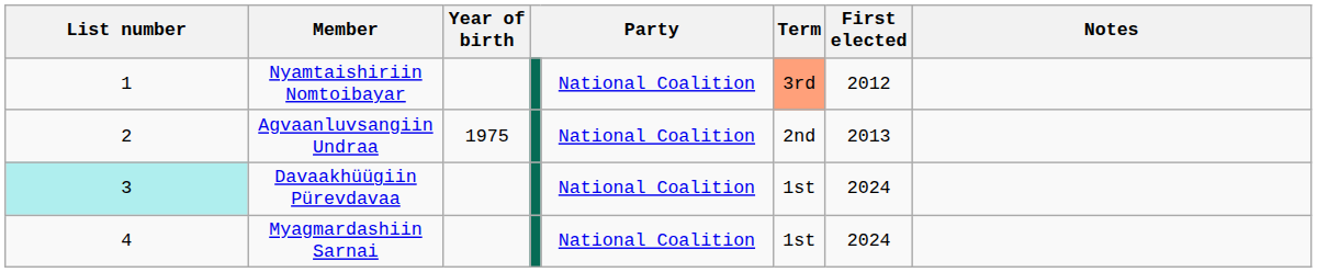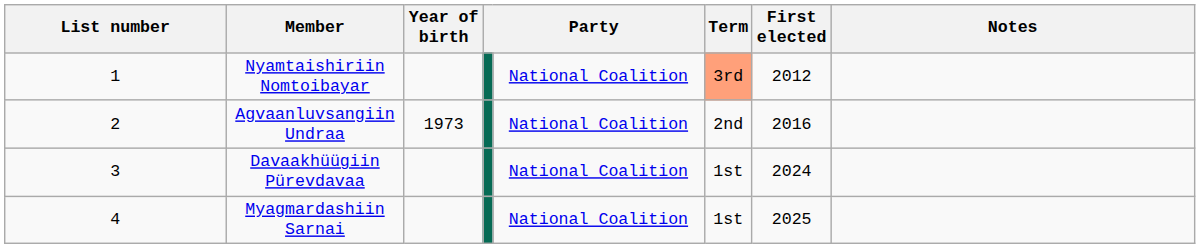Agvaanluvsangiin Undraa | Year of birth: 1975 -> 1973
Agvaanluvsangiin Undraa | First elected: 2013 -> 2016
Davaakhüügiin Pürevdavaa | List number: paleturquoise background -> no background
Myagmardashiin Sarnai | First elected: 2024 -> 2025
